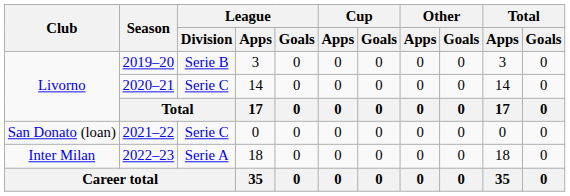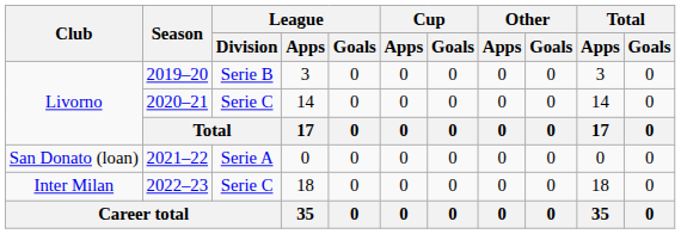2021–22 | League / Division: Serie C -> Serie A
2022–23 | League / Division: Serie A -> Serie C
